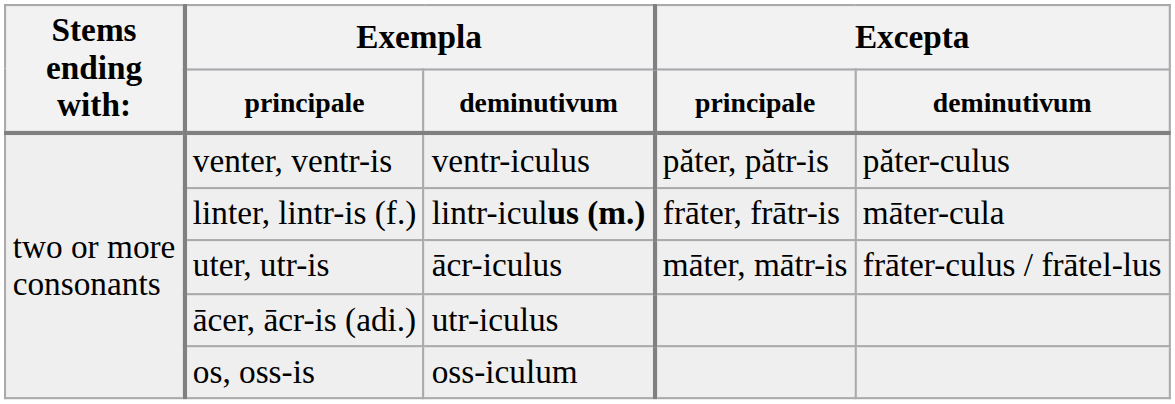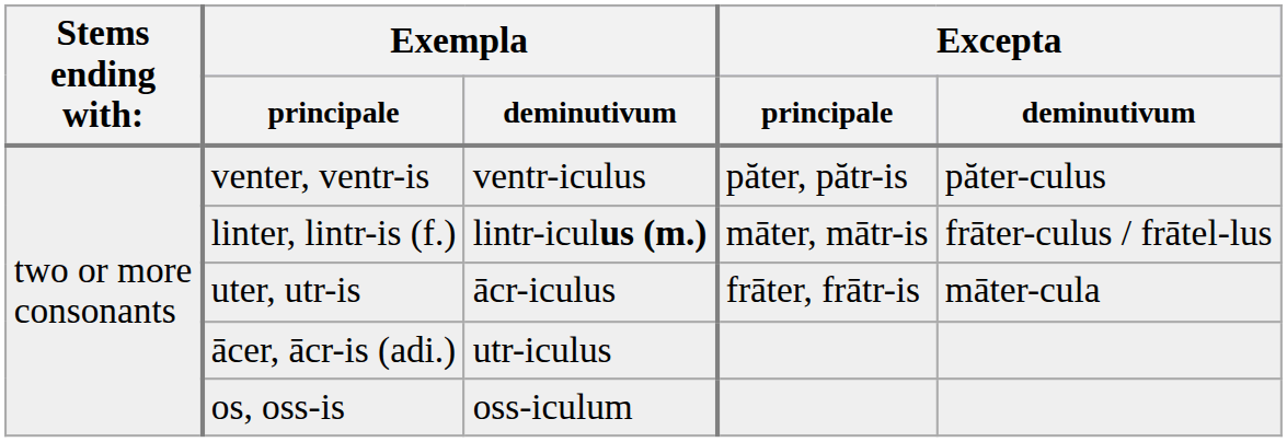linter, lintr-is (f.) | Excepta / principale: frāter, frātr-is -> māter, mātr-is
linter, lintr-is (f.) | Excepta / deminutivum: māter-cula -> frāter-culus / frātel-lus
uter, utr-is | Excepta / principale: māter, mātr-is -> frāter, frātr-is
uter, utr-is | Excepta / deminutivum: frāter-culus / frātel-lus -> māter-cula
